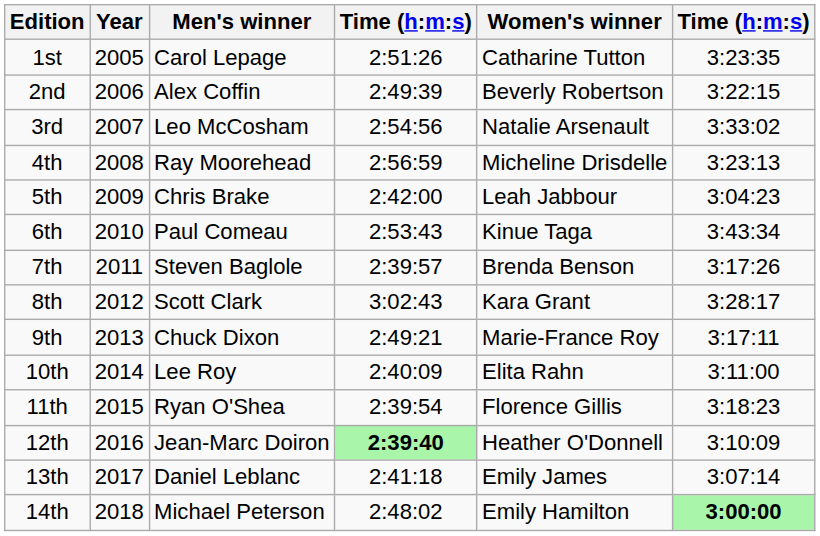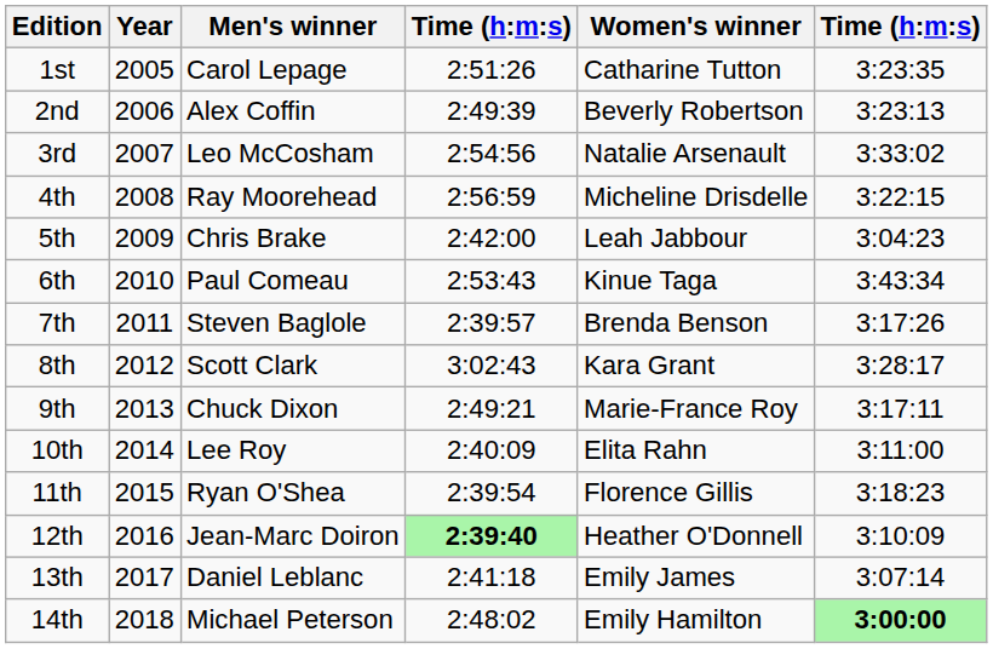2nd | column 6: 3:22:15 -> 3:23:13
4th | column 6: 3:23:13 -> 3:22:15
